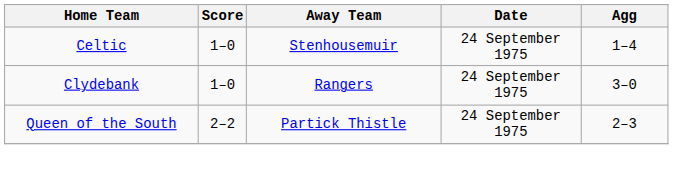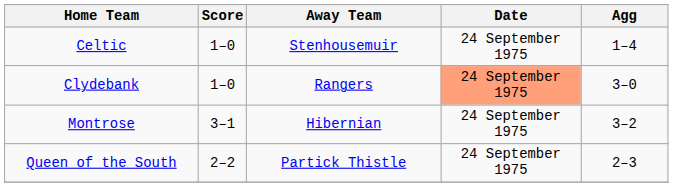Clydebank | Date: no background -> lightsalmon background
+ row: Montrose | 3–1 | Hibernian | 24 September 1975 | 3–2
